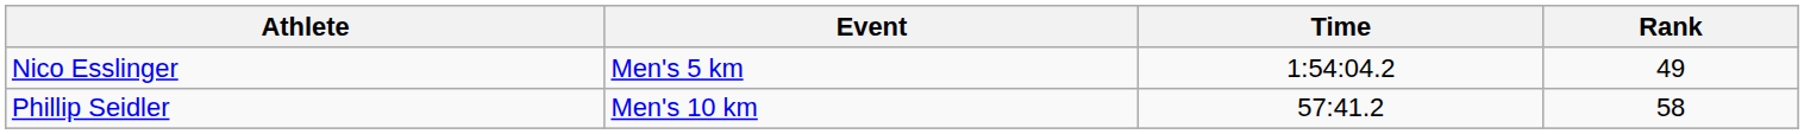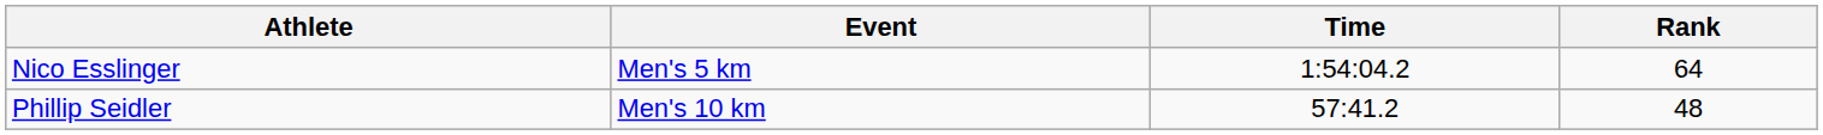Nico Esslinger | Rank: 49 -> 64
Phillip Seidler | Rank: 58 -> 48
